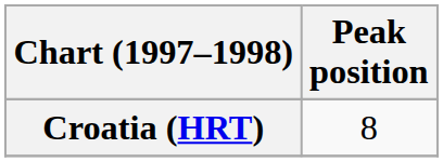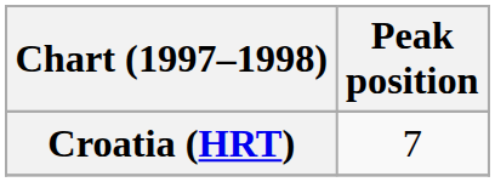Croatia (HRT) | Peak position: 8 -> 7
